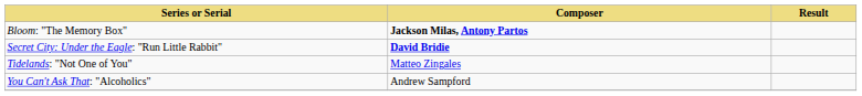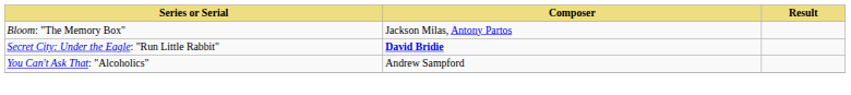Bloom: "The Memory Box" | Composer: bold -> normal
- row: Tidelands: "Not One of You" | Matteo Zingales
